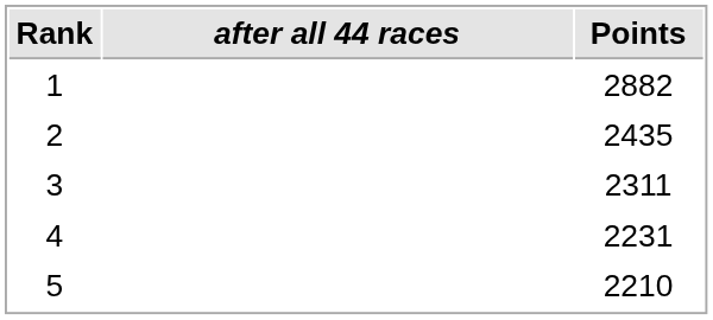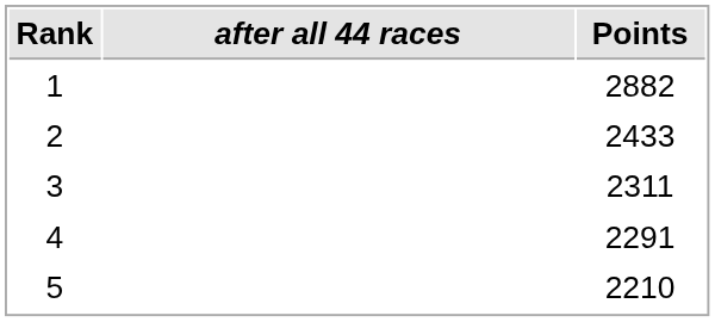2 | Points: 2435 -> 2433
4 | Points: 2231 -> 2291
